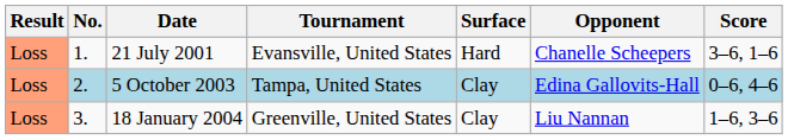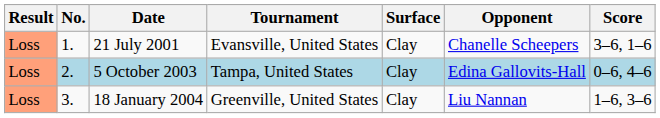21 July 2001 | Surface: Hard -> Clay
